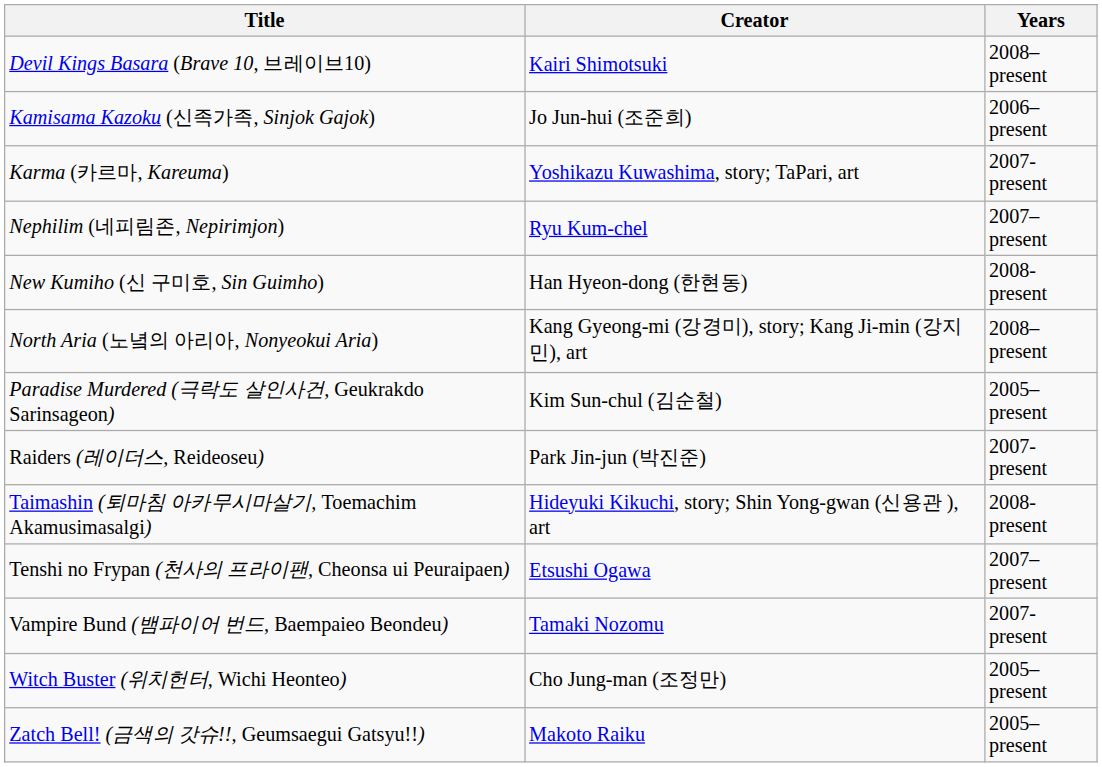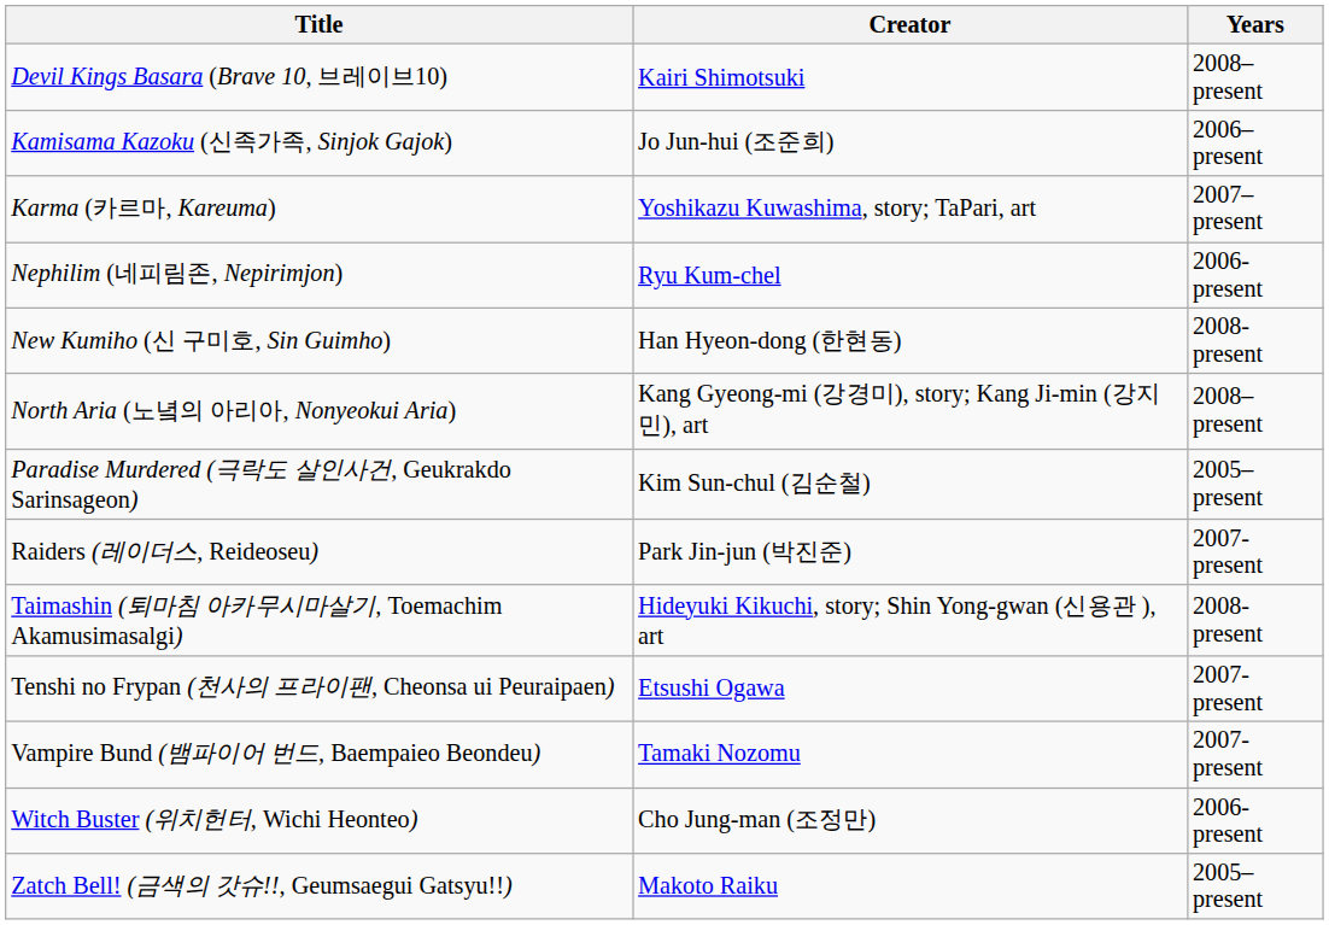Karma (카르마, Kareuma) | Years: 2007-present -> 2007–present
Nephilim (네피림존, Nepirimjon) | Years: 2007–present -> 2006-present
Tenshi no Frypan (천사의 프라이팬, Cheonsa ui Peuraipaen) | Years: 2007–present -> 2007-present
Witch Buster (위치헌터, Wichi Heonteo) | Years: 2005–present -> 2006-present
